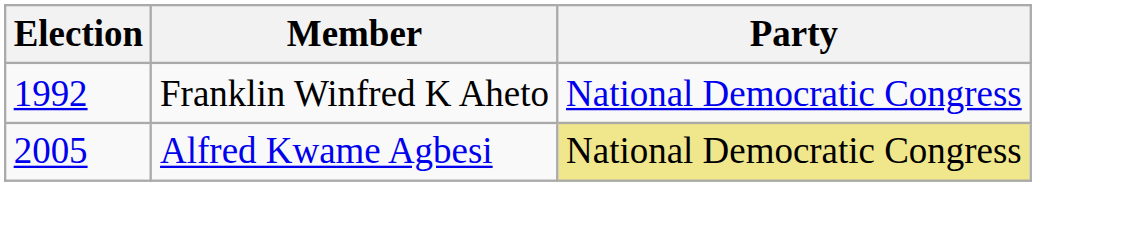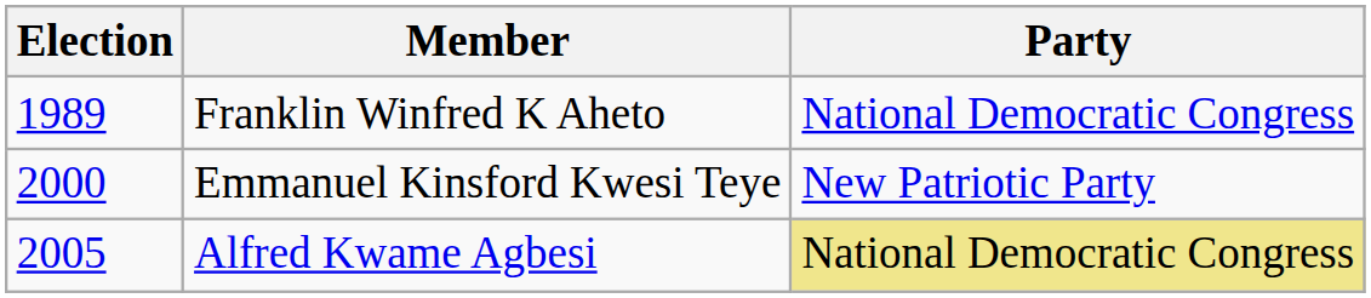Franklin Winfred K Aheto | Election: 1992 -> 1989
+ row: 2000 | Emmanuel Kinsford Kwesi Teye | New Patriotic Party
